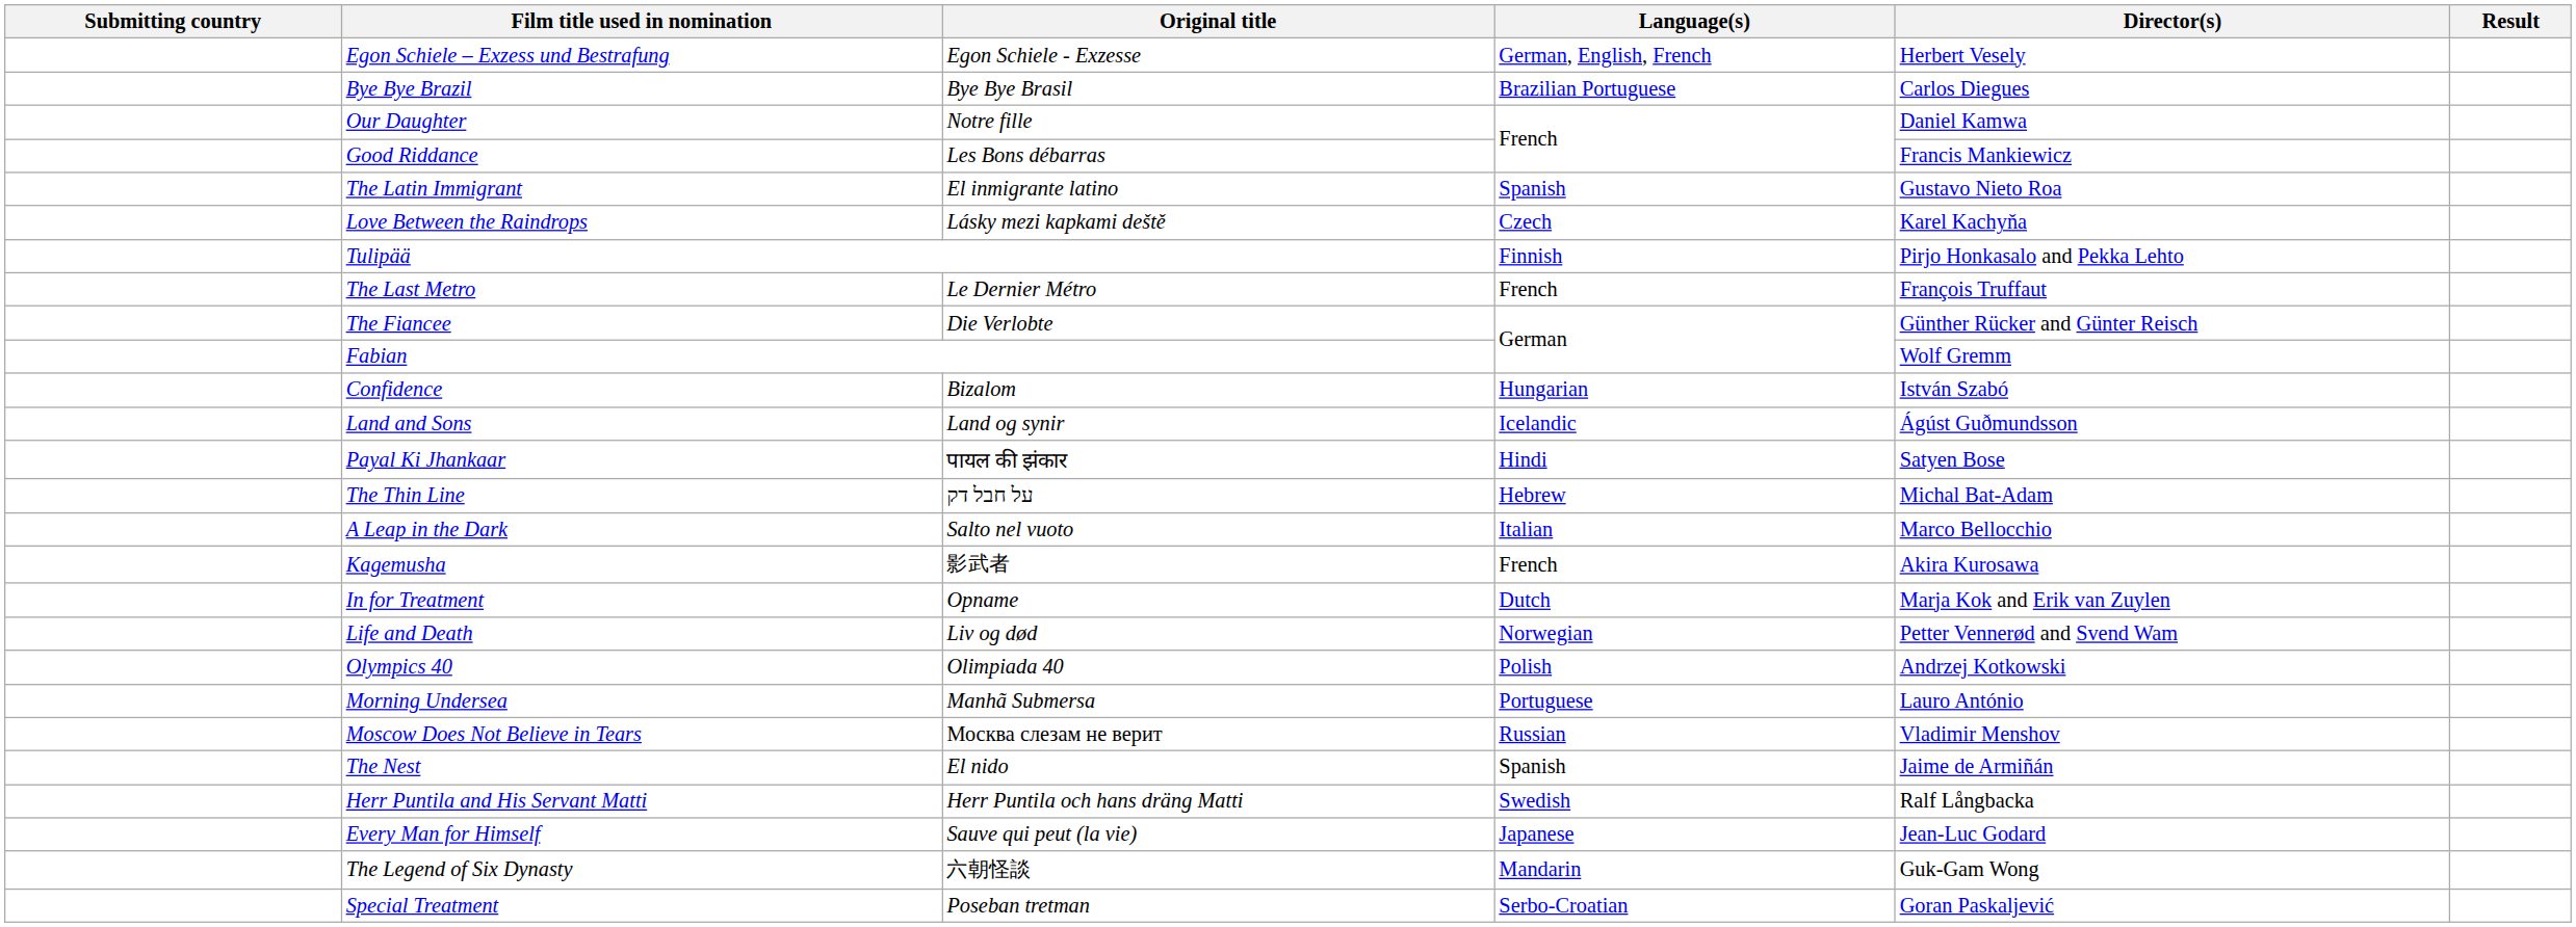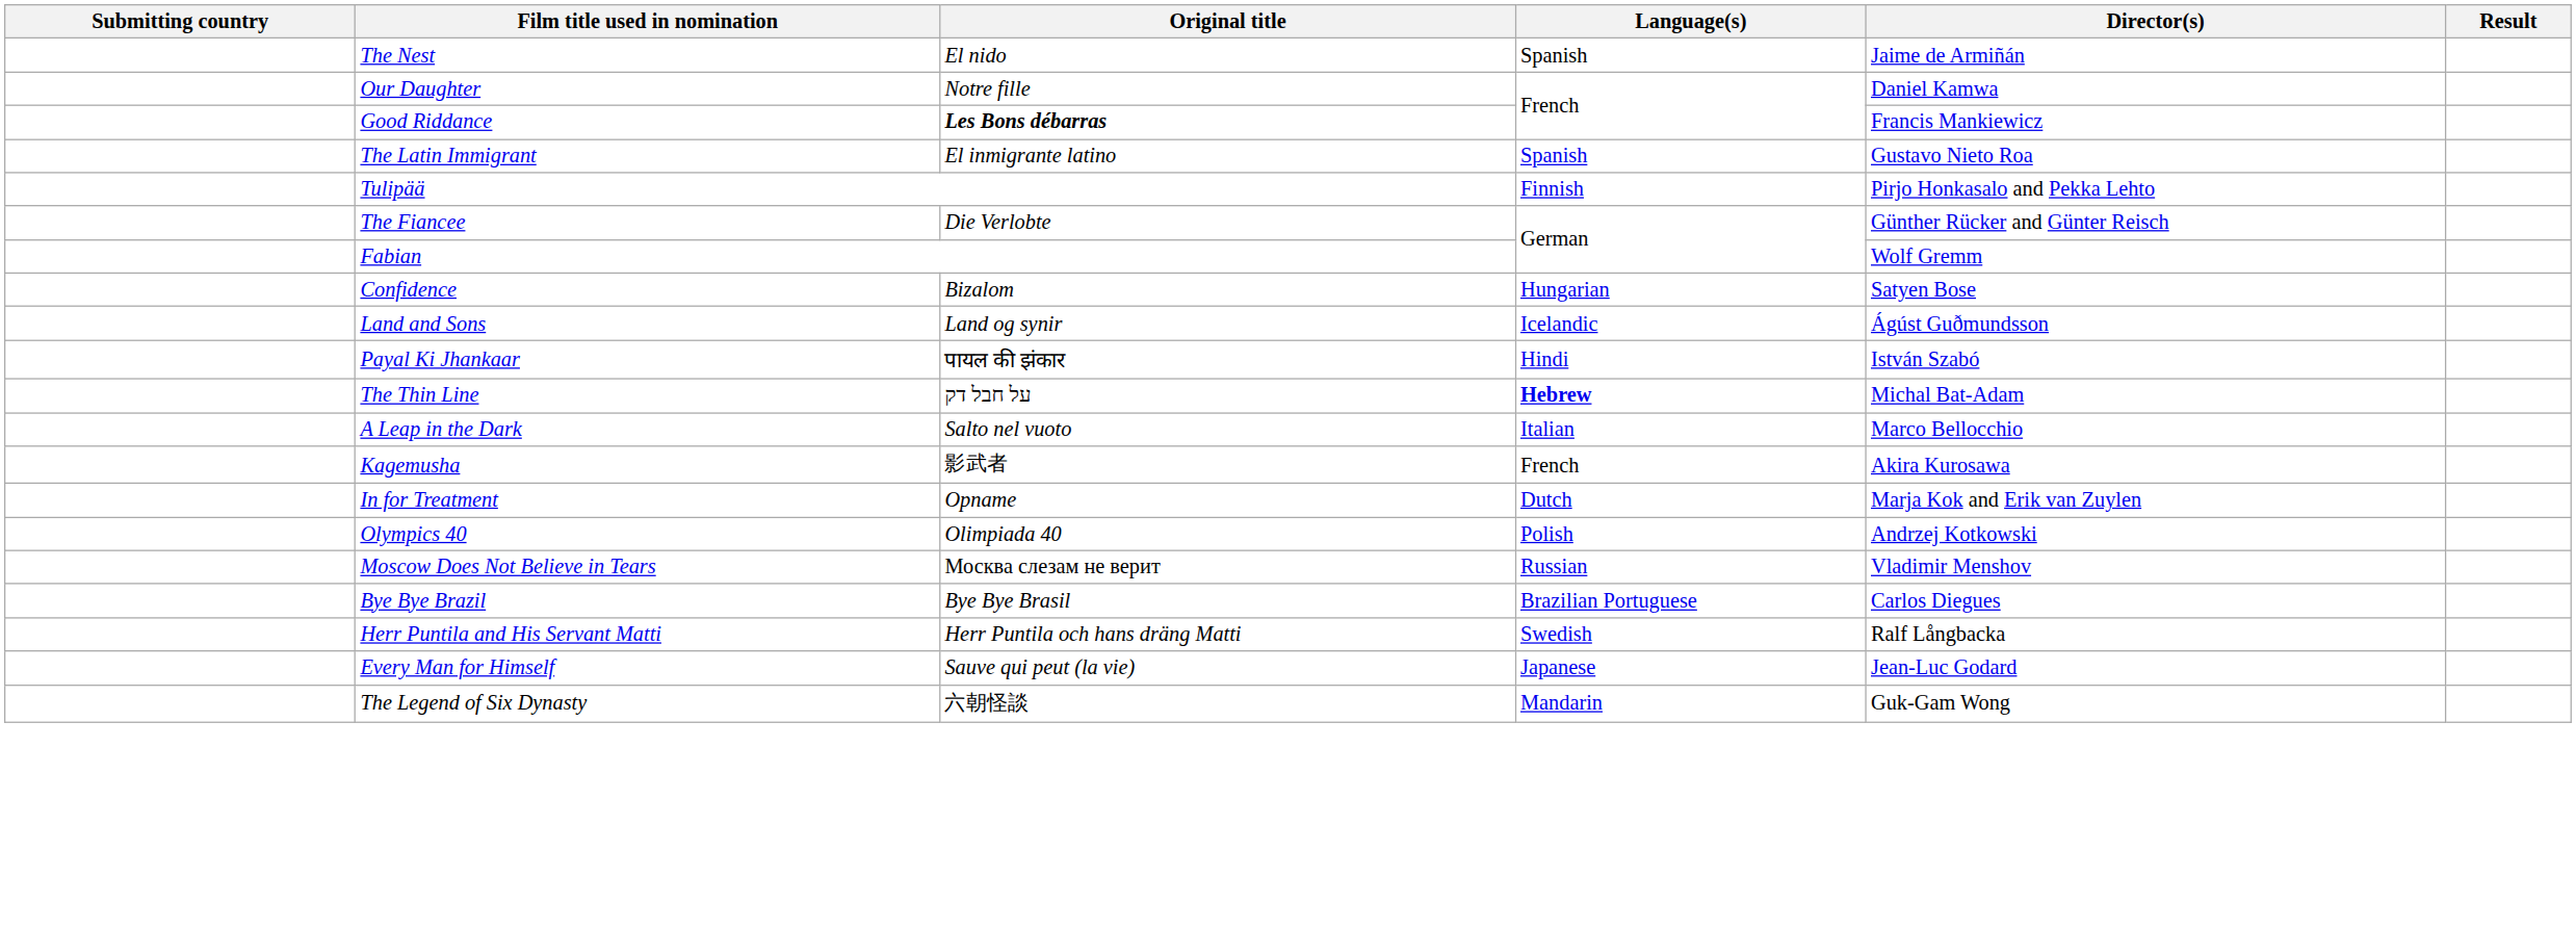- row: Egon Schiele – Exzess und Bestrafung | Egon Schiele - Exzesse | German, English, French | Herbert Vesely
rows swapped: Bye Bye Brazil <-> The Nest
Good Riddance | Original title: normal -> bold
- row: Love Between the Raindrops | Lásky mezi kapkami deště | Czech | Karel Kachyňa
- row: The Last Metro | Le Dernier Métro | French | François Truffaut
Confidence | Director(s): István Szabó -> Satyen Bose
Payal Ki Jhankaar | Director(s): Satyen Bose -> István Szabó
The Thin Line | Language(s): normal -> bold
- row: Life and Death | Liv og død | Norwegian | Petter Vennerød and Svend Wam
- row: Morning Undersea | Manhã Submersa | Portuguese | Lauro António
- row: Special Treatment | Poseban tretman | Serbo-Croatian | Goran Paskaljević
